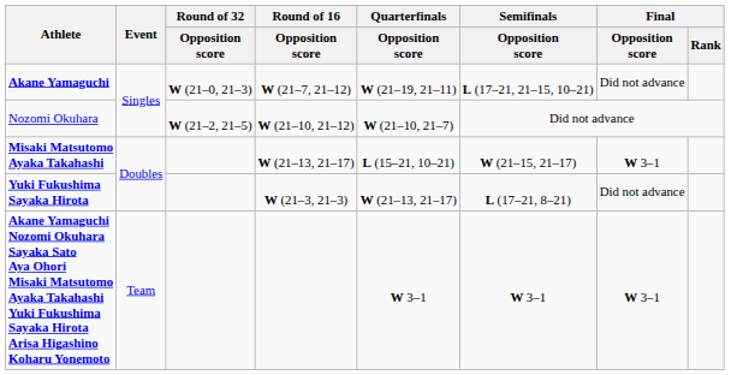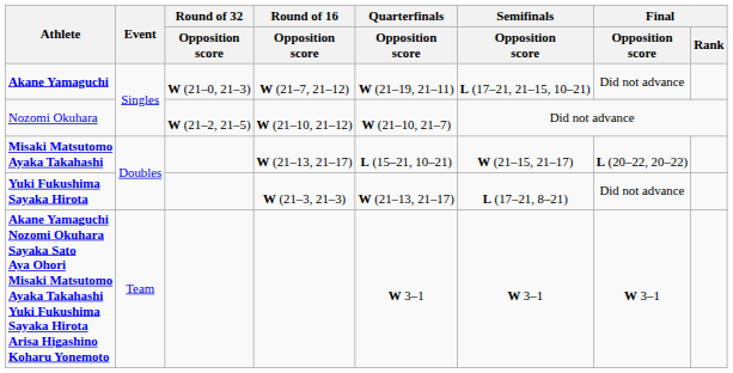Misaki Matsutomo Ayaka Takahashi | Final / Opposition score: W 3–1 -> L (20–22, 20–22)
